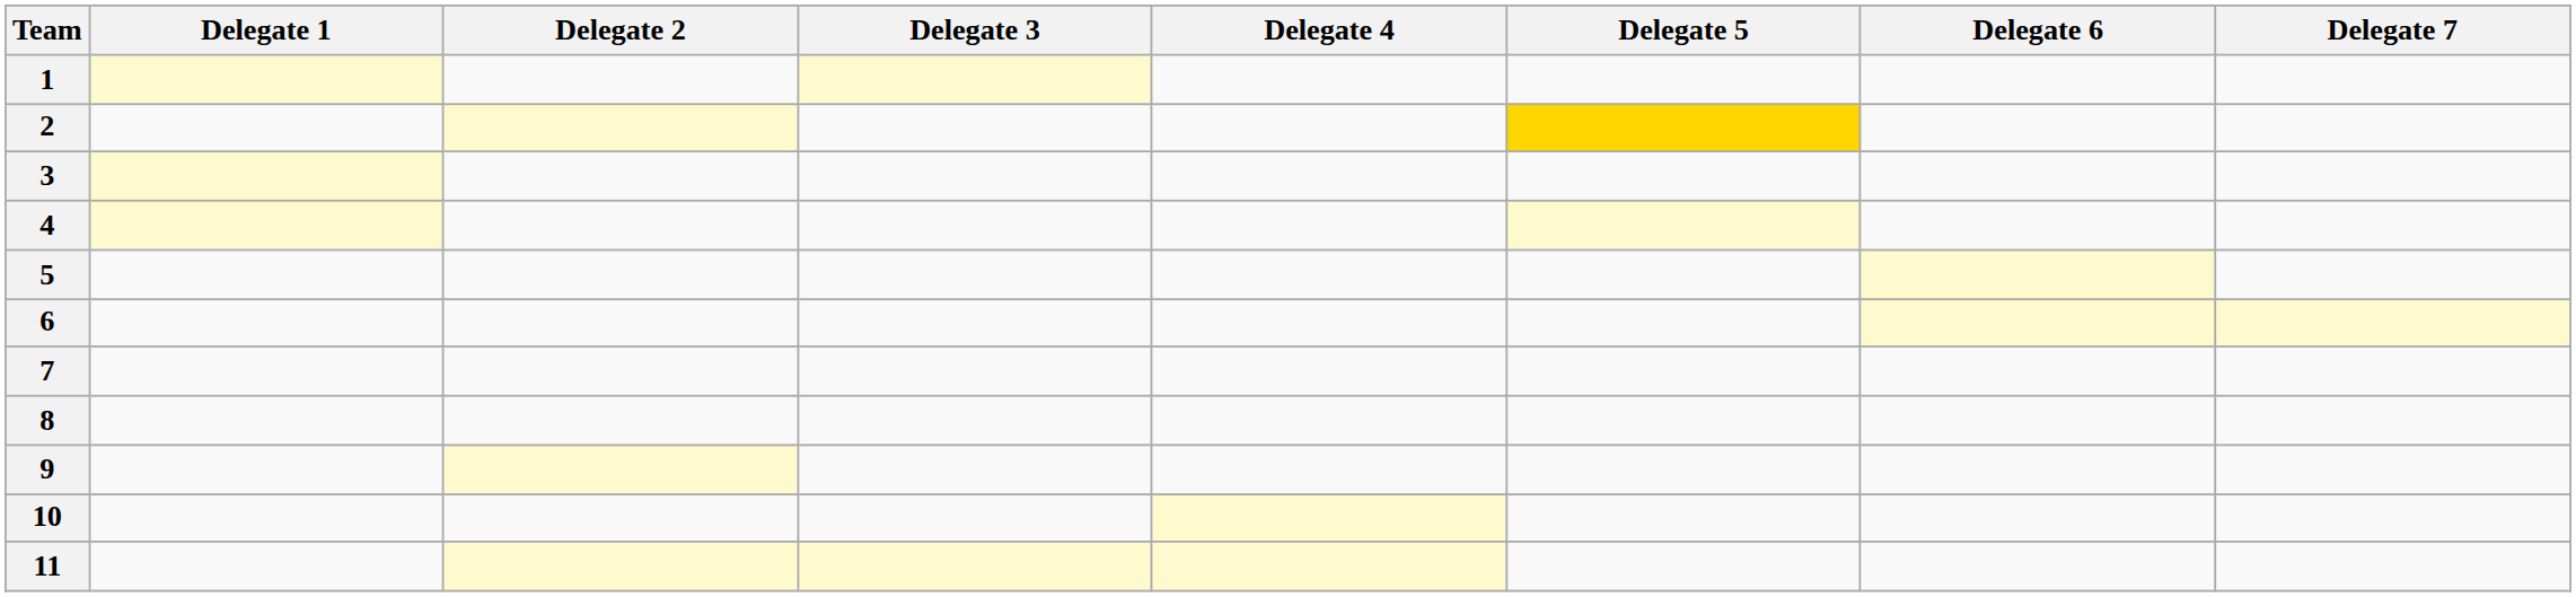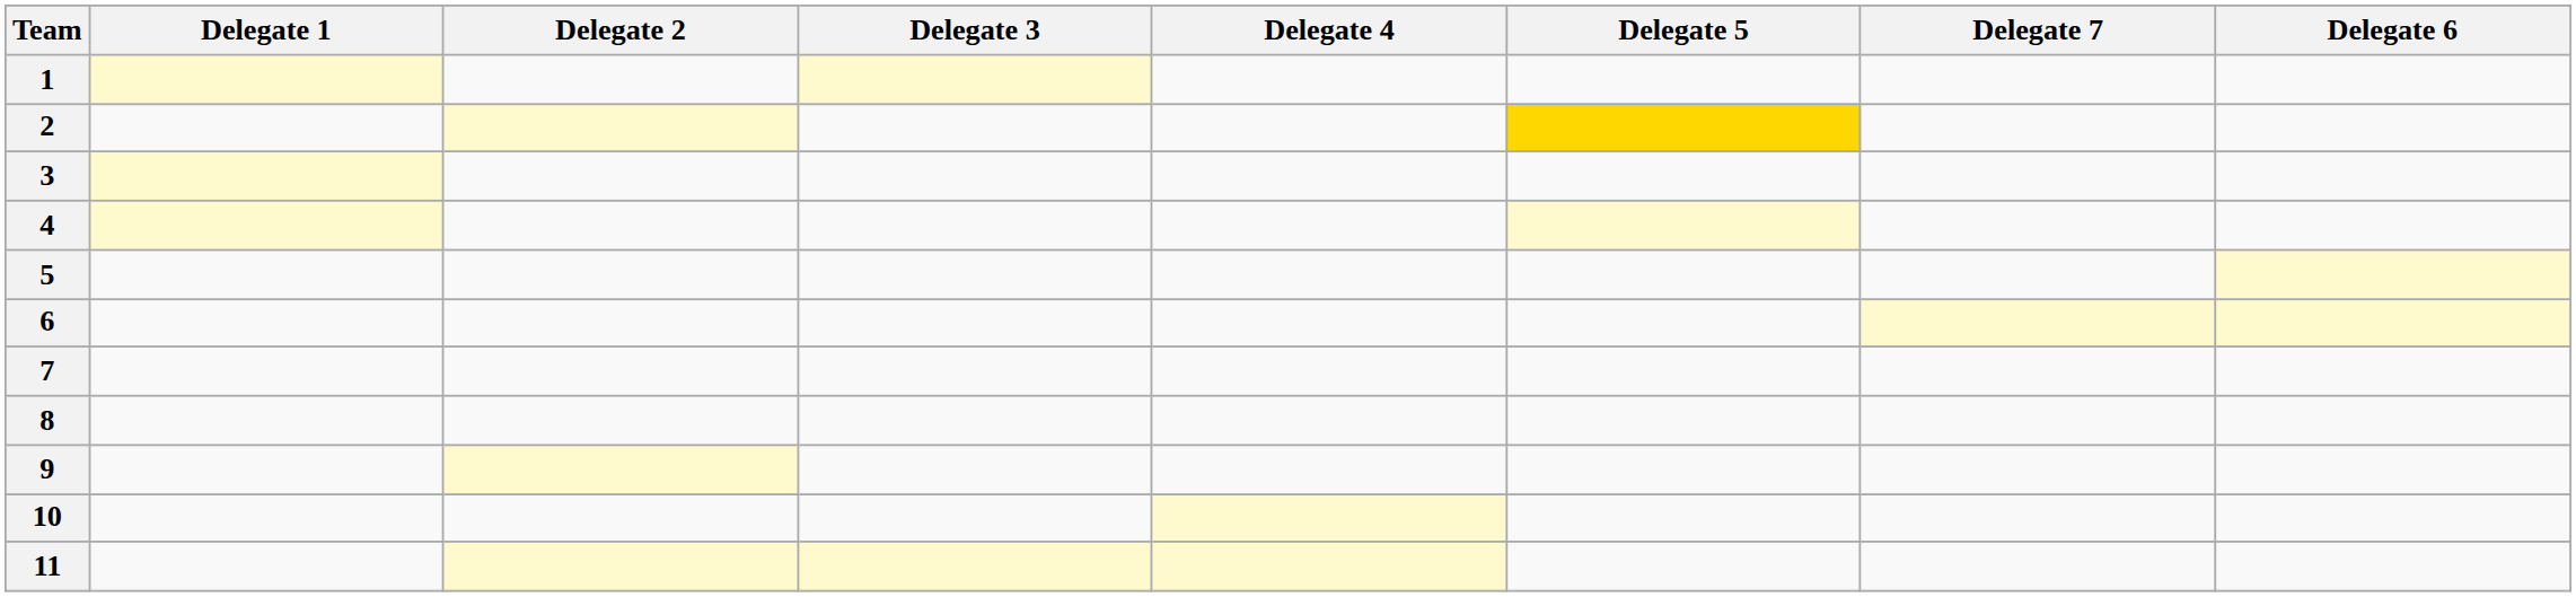columns swapped: Delegate 6 <-> Delegate 7
